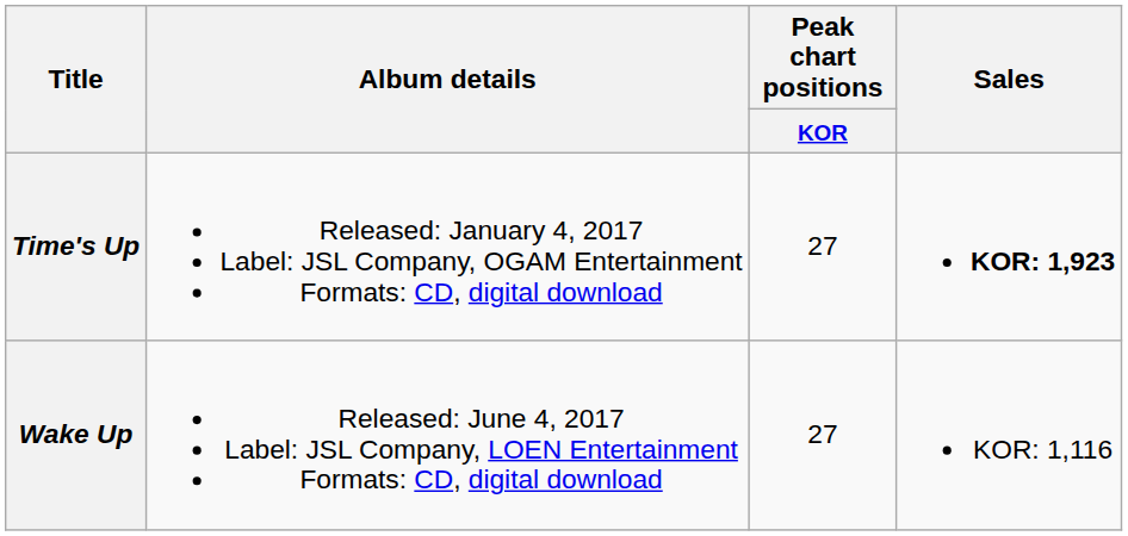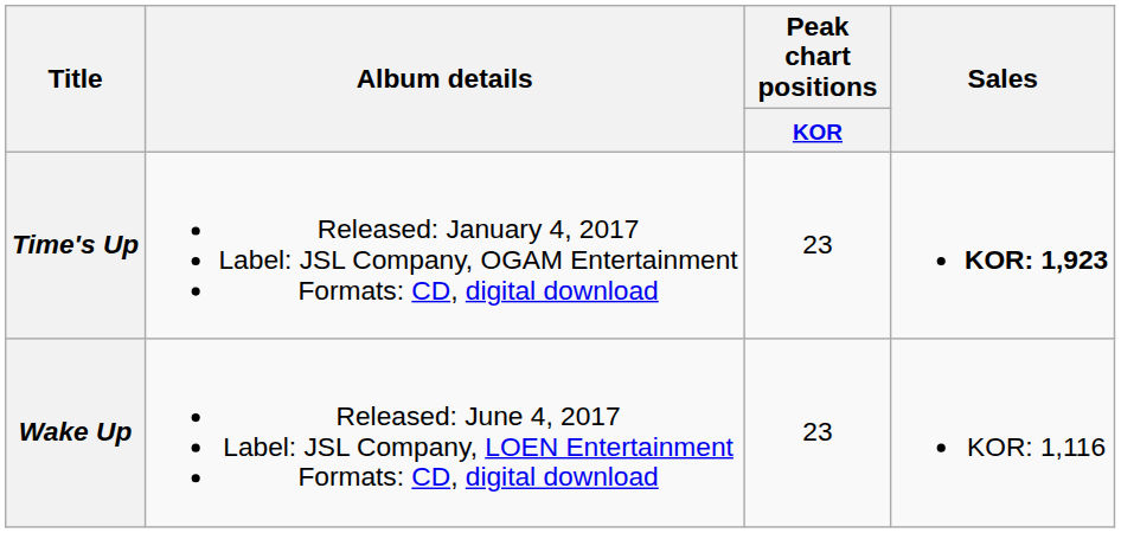Time's Up | Peak chart positions / KOR: 27 -> 23
Wake Up | Peak chart positions / KOR: 27 -> 23
